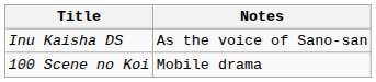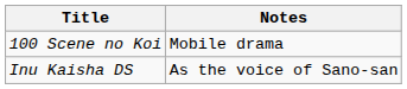rows swapped: 100 Scene no Koi <-> Inu Kaisha DS
